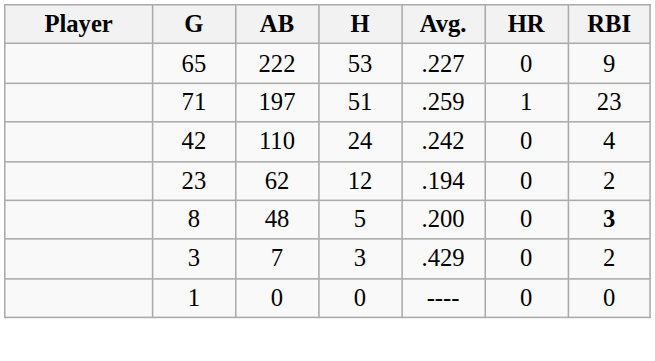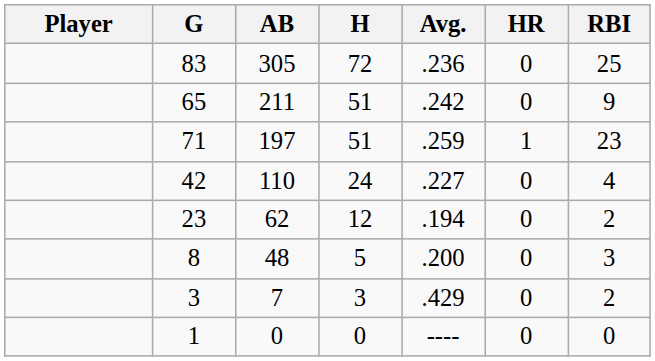+ row: 83 | 305 | 72 | .236 | 0 | 25
65 | AB: 222 -> 211
65 | H: 53 -> 51
65 | Avg.: .227 -> .242
42 | Avg.: .242 -> .227
8 | RBI: bold -> normal
